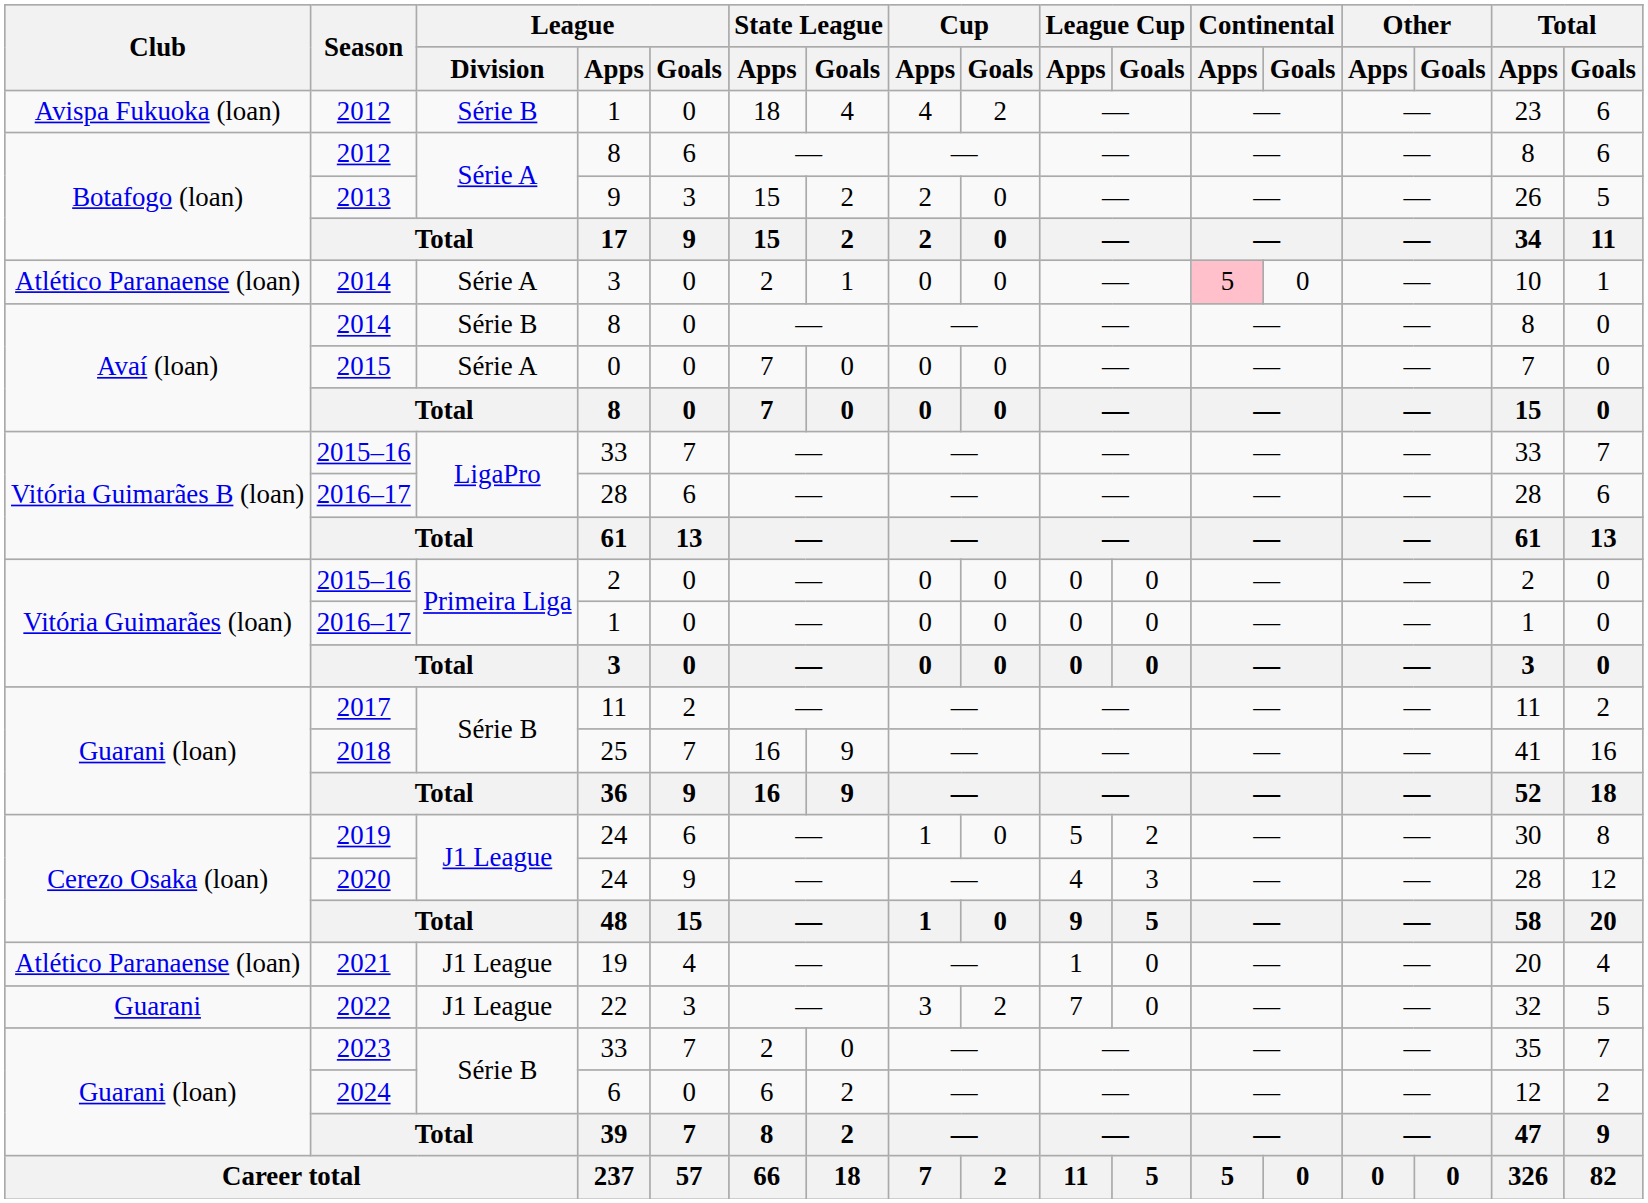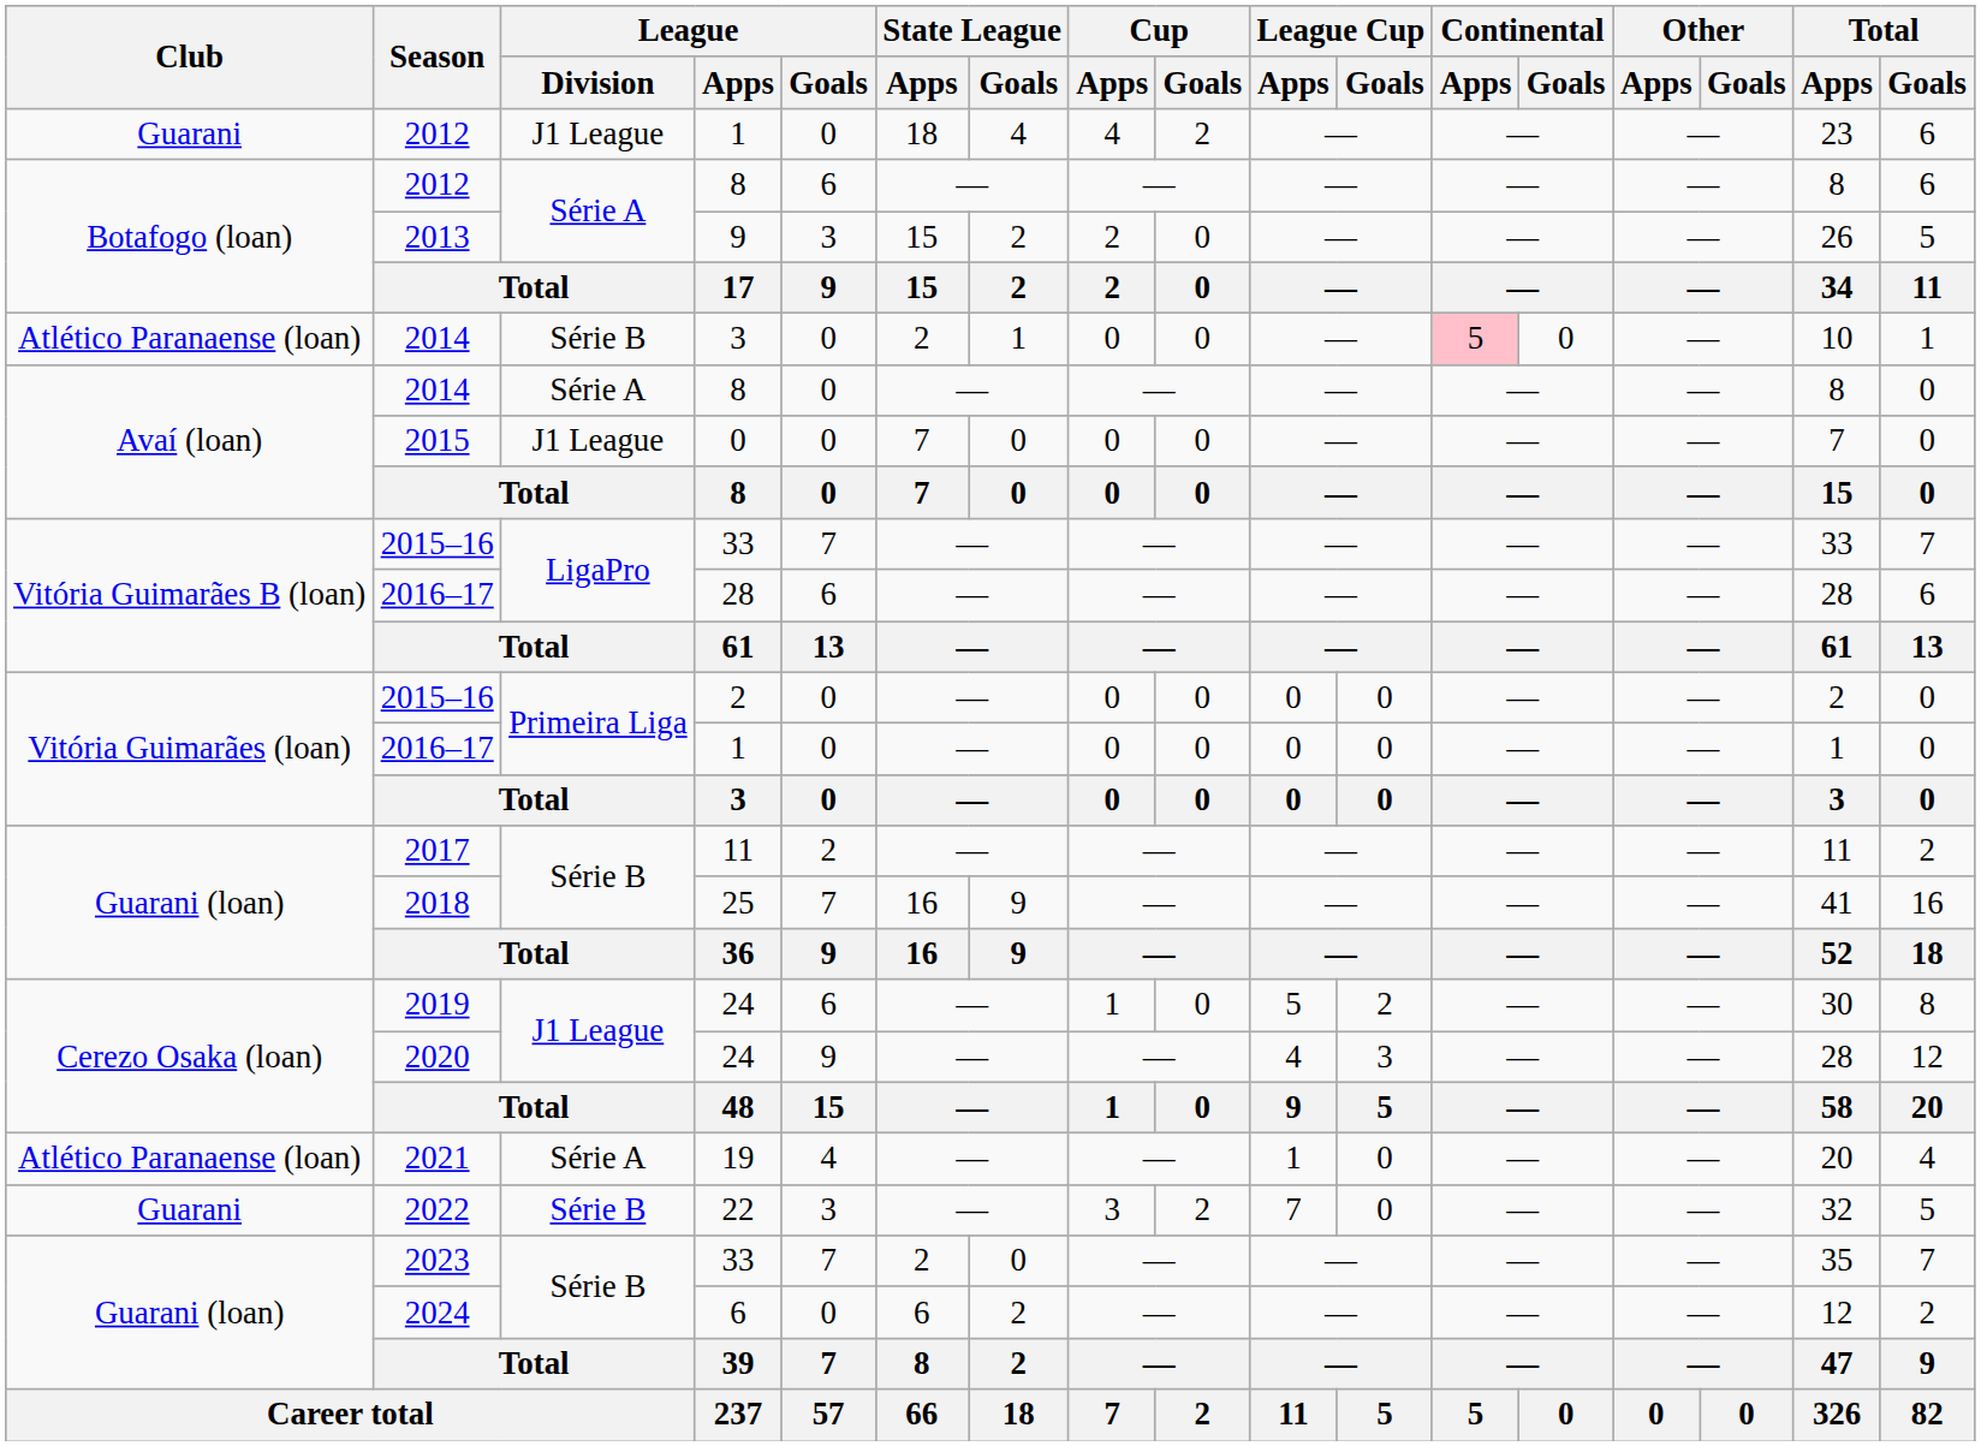2012 / 1 | Club: Avispa Fukuoka (loan) -> Guarani
2012 / 1 | League / Division: Série B -> J1 League
2014 / 3 | League / Division: Série A -> Série B
2014 / 8 | League / Division: Série B -> Série A
2015 | League / Division: Série A -> J1 League
2021 | League / Division: J1 League -> Série A
2022 | League / Division: J1 League -> Série B
